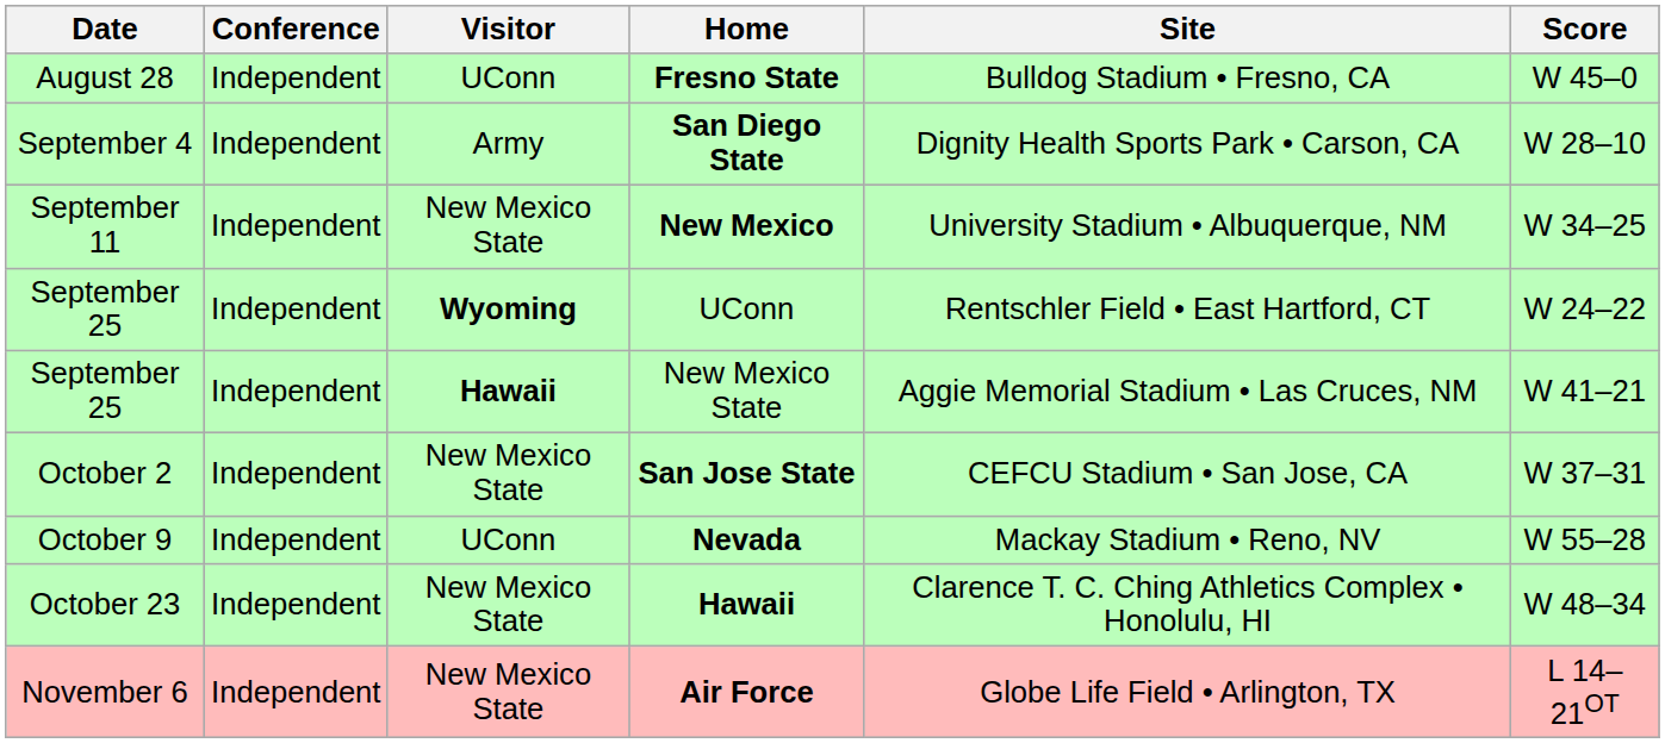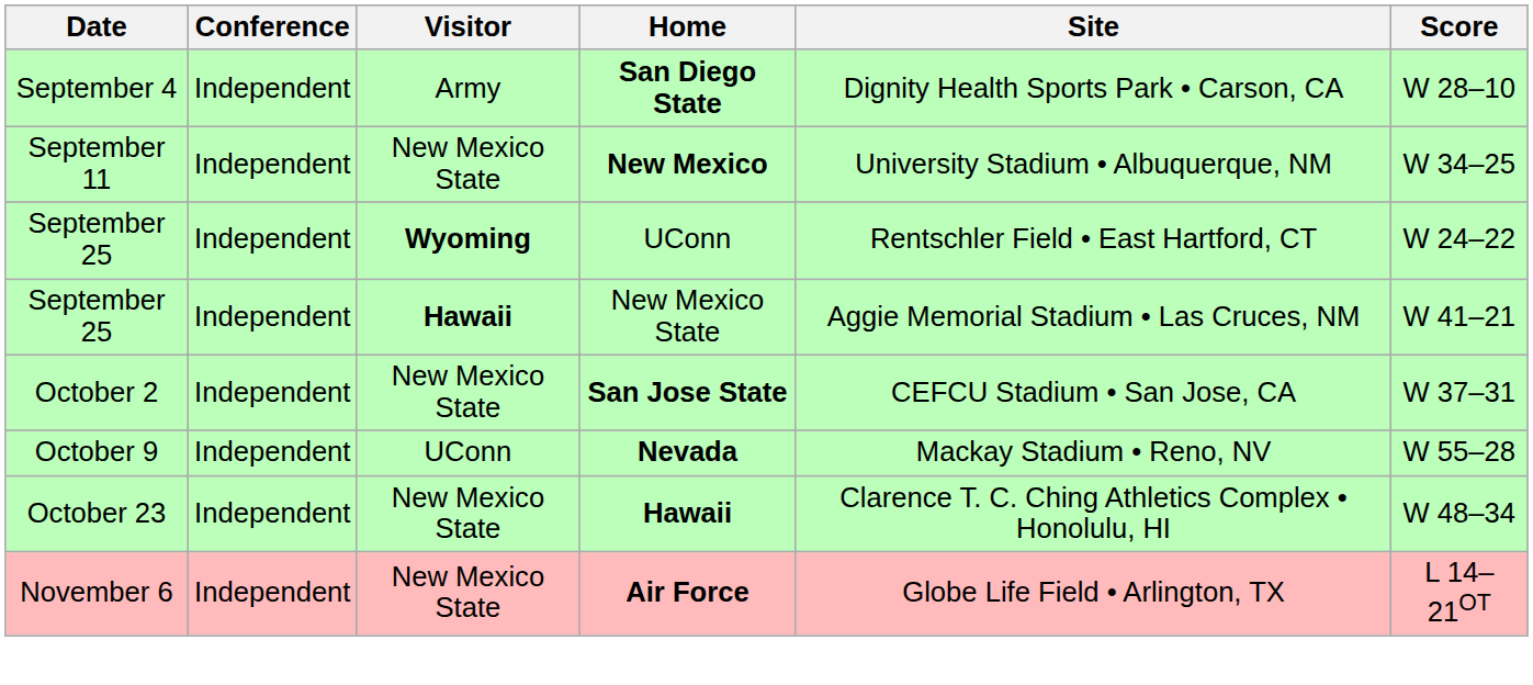- row: August 28 | Independent | UConn | Fresno State | Bulldog Stadium • Fresno, CA | W 45–0
